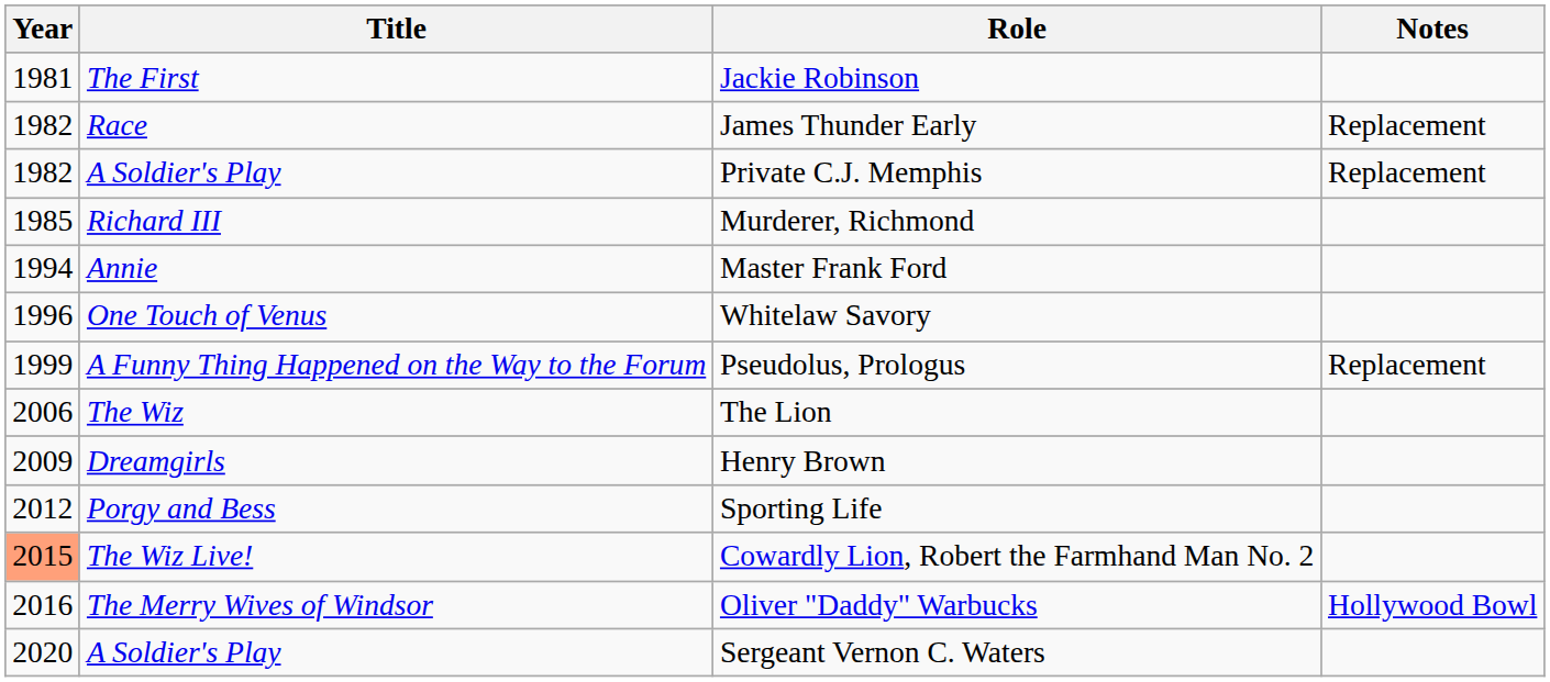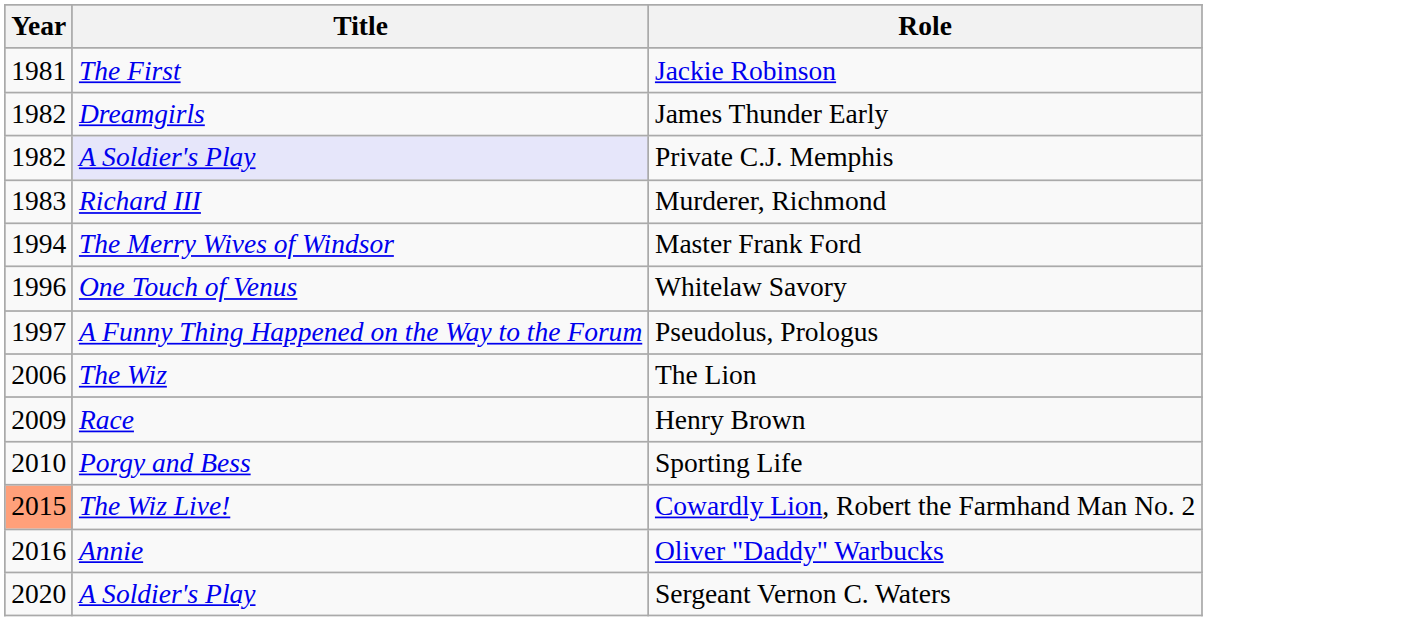- column: Notes | Replacement | Replacement | Replacement | Hollywood Bowl
James Thunder Early | Title: Race -> Dreamgirls
Private C.J. Memphis | Title: no background -> lavender background
Murderer, Richmond | Year: 1985 -> 1983
Master Frank Ford | Title: Annie -> The Merry Wives of Windsor
Pseudolus, Prologus | Year: 1999 -> 1997
Henry Brown | Title: Dreamgirls -> Race
Sporting Life | Year: 2012 -> 2010
Oliver "Daddy" Warbucks | Title: The Merry Wives of Windsor -> Annie
